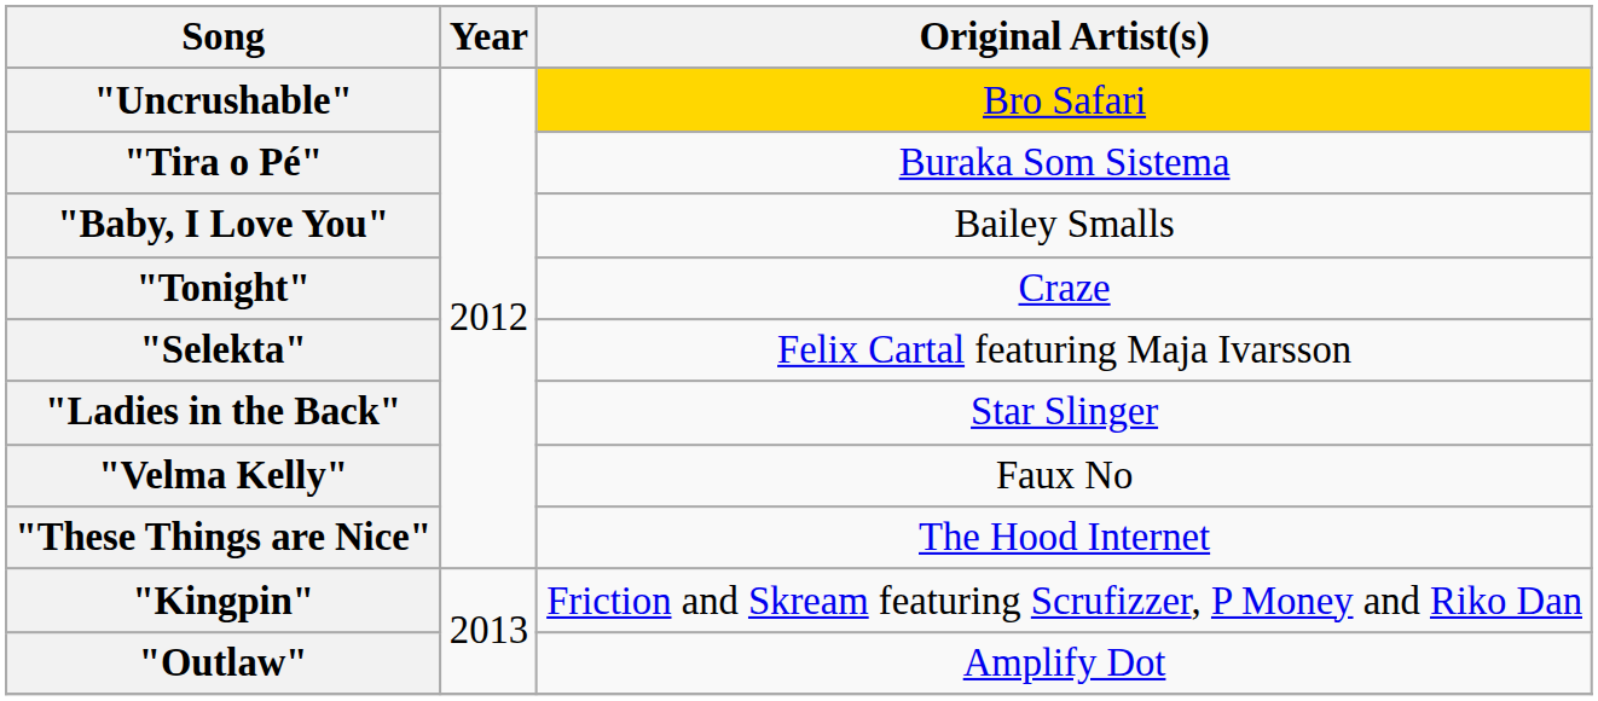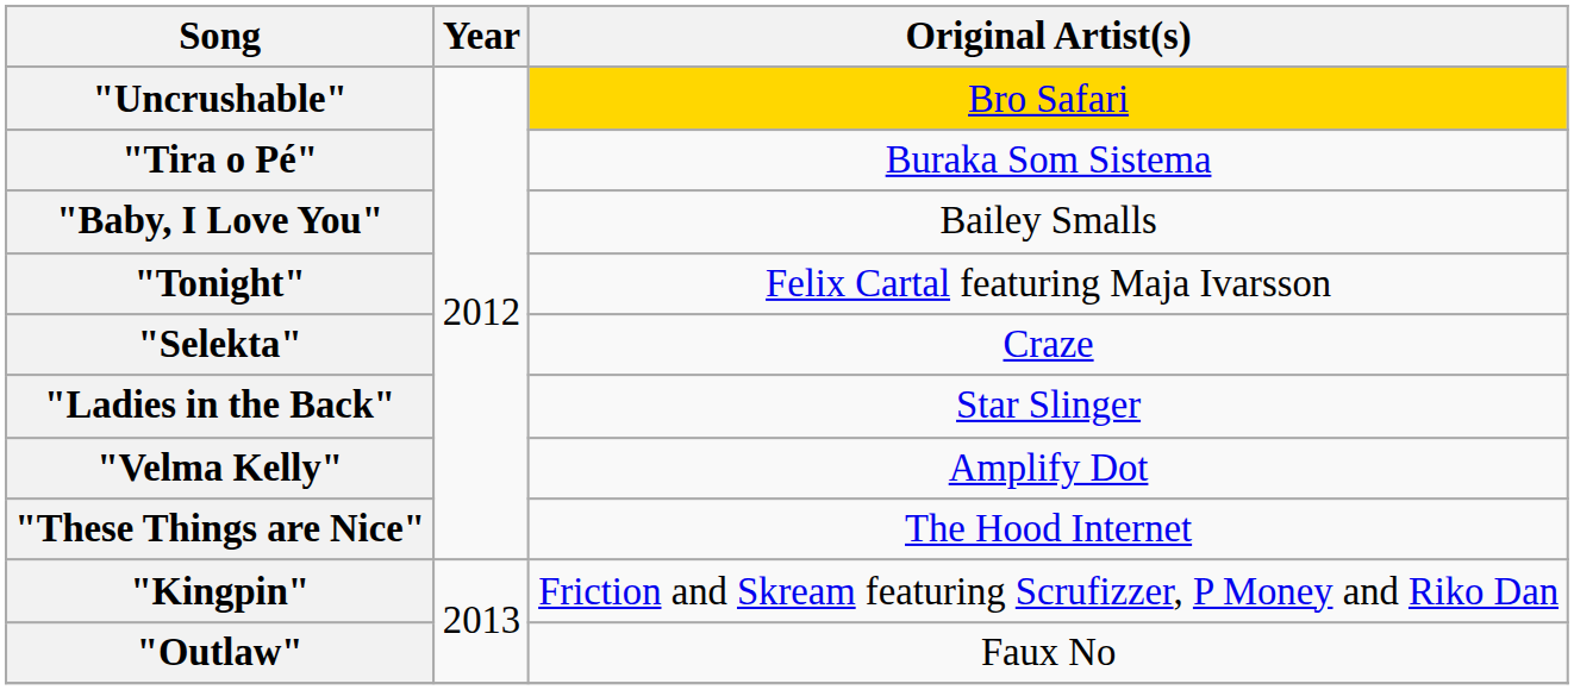"Tonight" | Original Artist(s): Craze -> Felix Cartal featuring Maja Ivarsson
"Selekta" | Original Artist(s): Felix Cartal featuring Maja Ivarsson -> Craze
"Velma Kelly" | Original Artist(s): Faux No -> Amplify Dot
"Outlaw" | Original Artist(s): Amplify Dot -> Faux No
